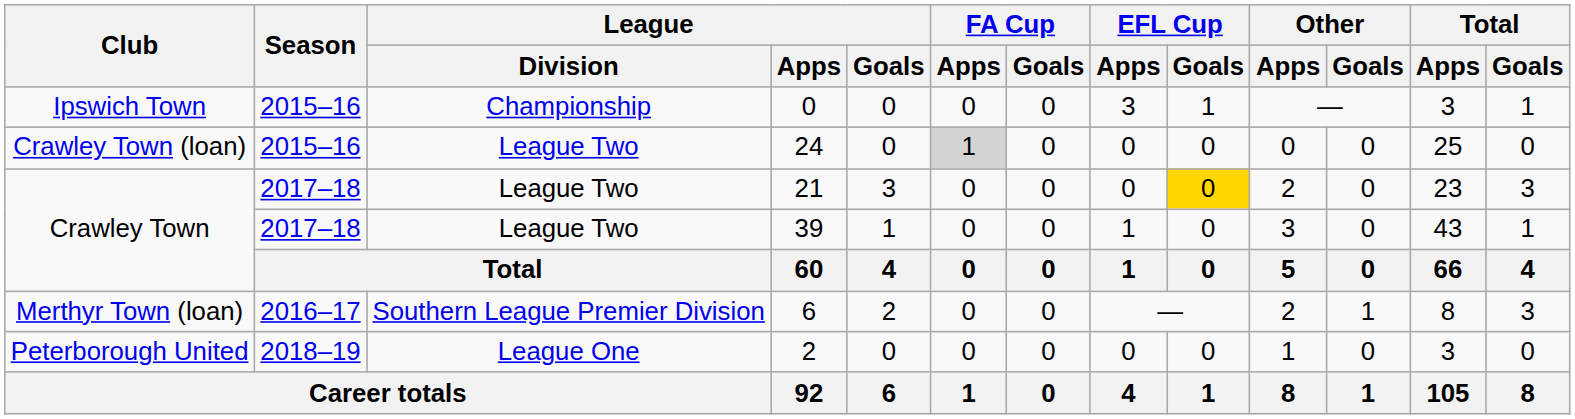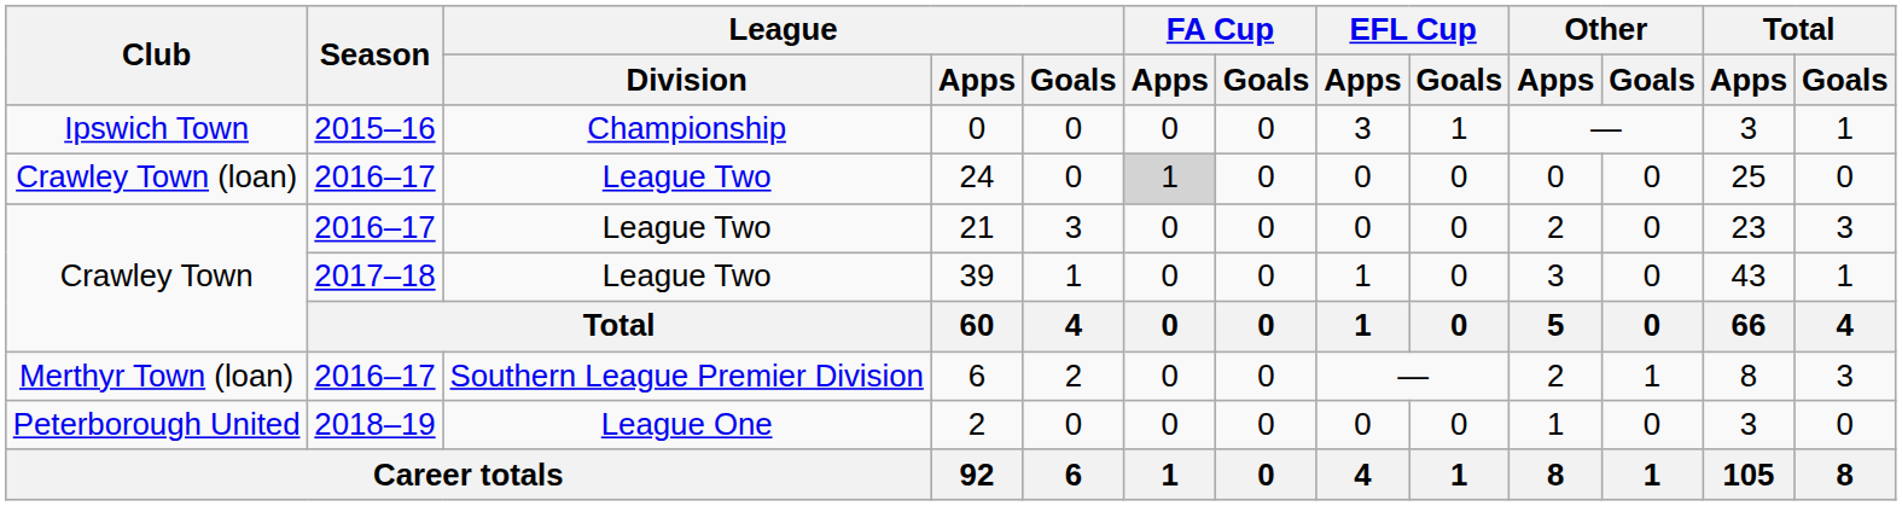24 | Season: 2015–16 -> 2016–17
21 | Season: 2017–18 -> 2016–17
21 | EFL Cup / Goals: gold background -> no background
